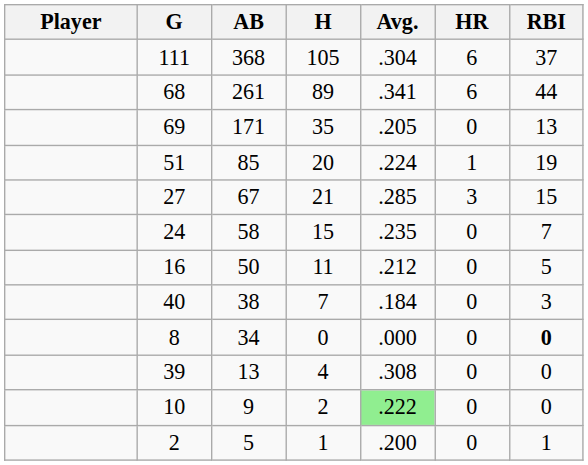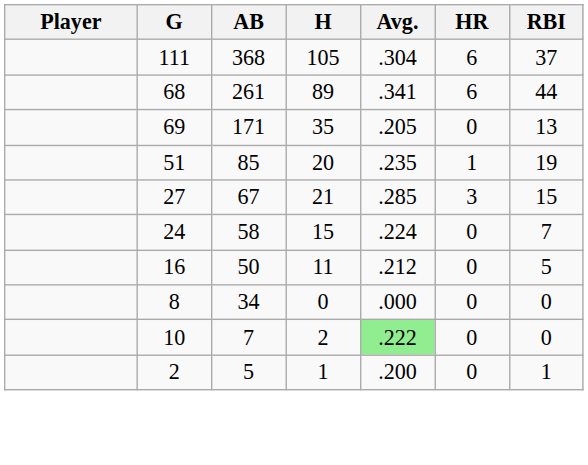51 | Avg.: .224 -> .235
24 | Avg.: .235 -> .224
- row: 40 | 38 | 7 | .184 | 0 | 3
8 | RBI: bold -> normal
- row: 39 | 13 | 4 | .308 | 0 | 0
10 | AB: 9 -> 7
